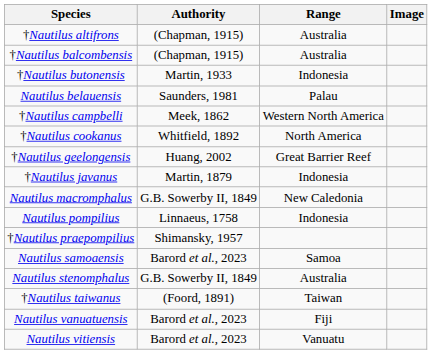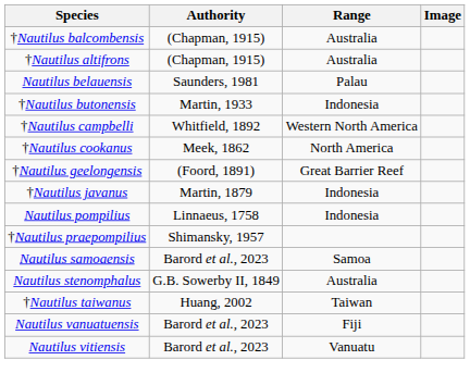rows swapped: †Nautilus altifrons <-> †Nautilus balcombensis
rows swapped: Nautilus belauensis <-> †Nautilus butonensis
†Nautilus campbelli | Authority: Meek, 1862 -> Whitfield, 1892
†Nautilus cookanus | Authority: Whitfield, 1892 -> Meek, 1862
†Nautilus geelongensis | Authority: Huang, 2002 -> (Foord, 1891)
- row: Nautilus macromphalus | G.B. Sowerby II, 1849 | New Caledonia
†Nautilus taiwanus | Authority: (Foord, 1891) -> Huang, 2002
